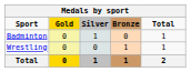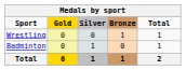rows swapped: Badminton <-> Wrestling
